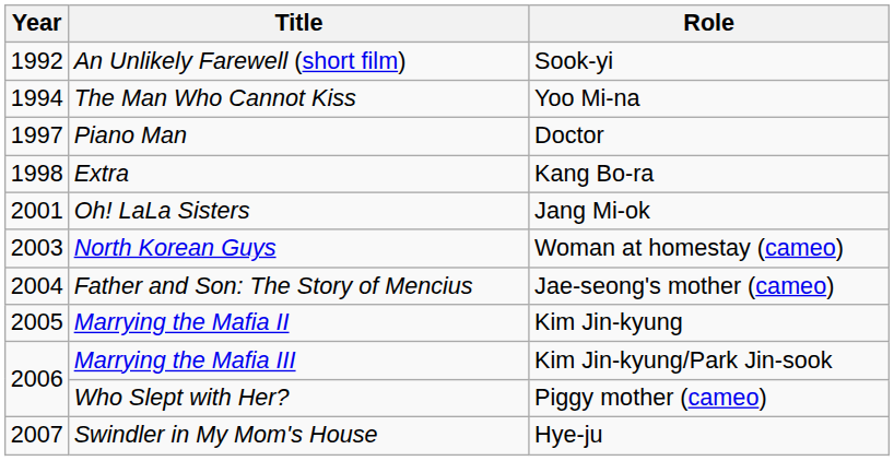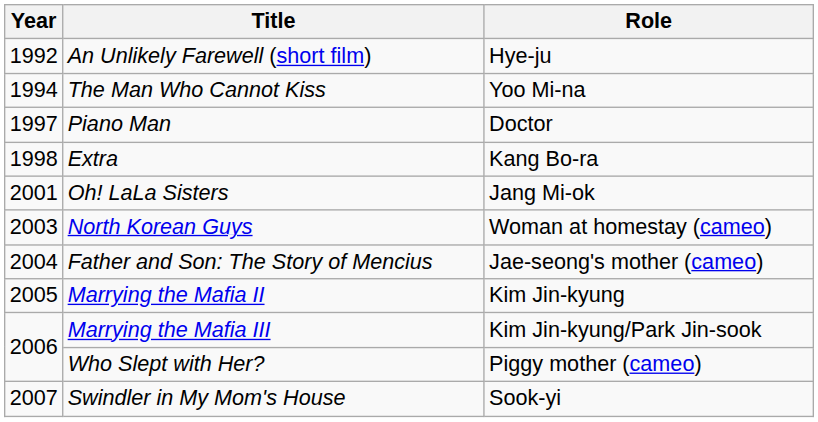An Unlikely Farewell (short film) | Role: Sook-yi -> Hye-ju
Swindler in My Mom's House | Role: Hye-ju -> Sook-yi
